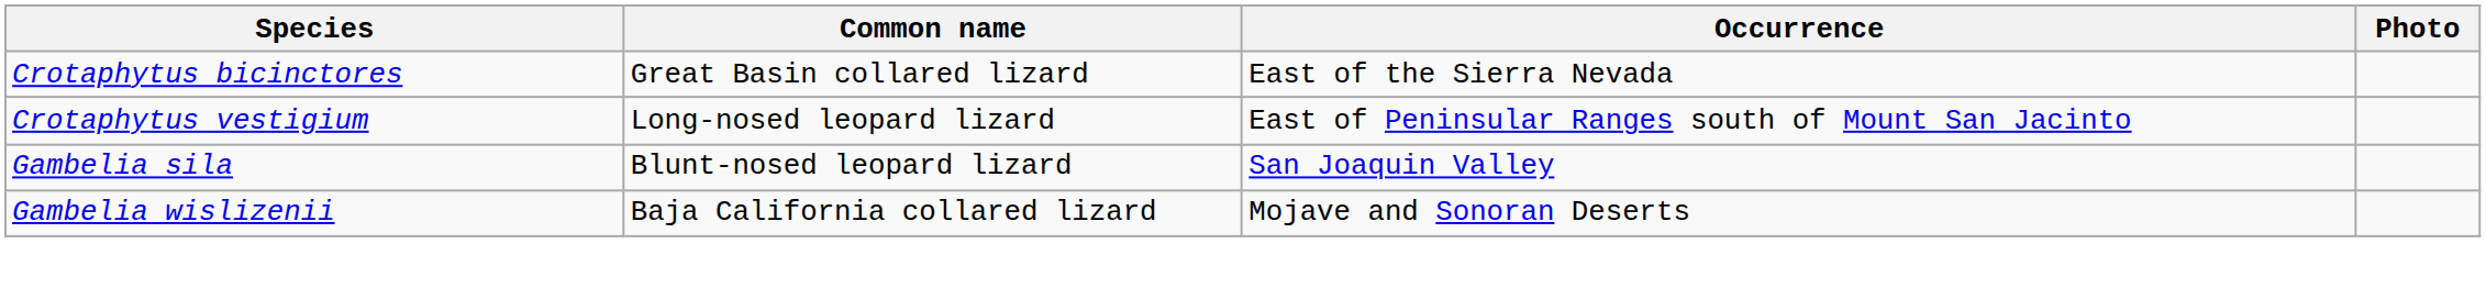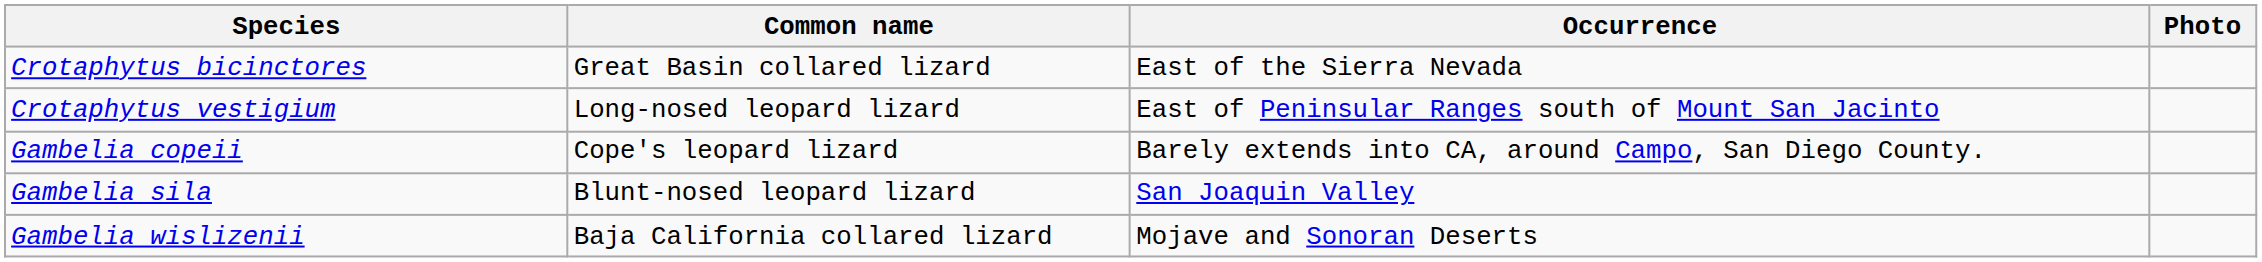+ row: Gambelia copeii | Cope's leopard lizard | Barely extends into CA, around Campo, San Diego County.
